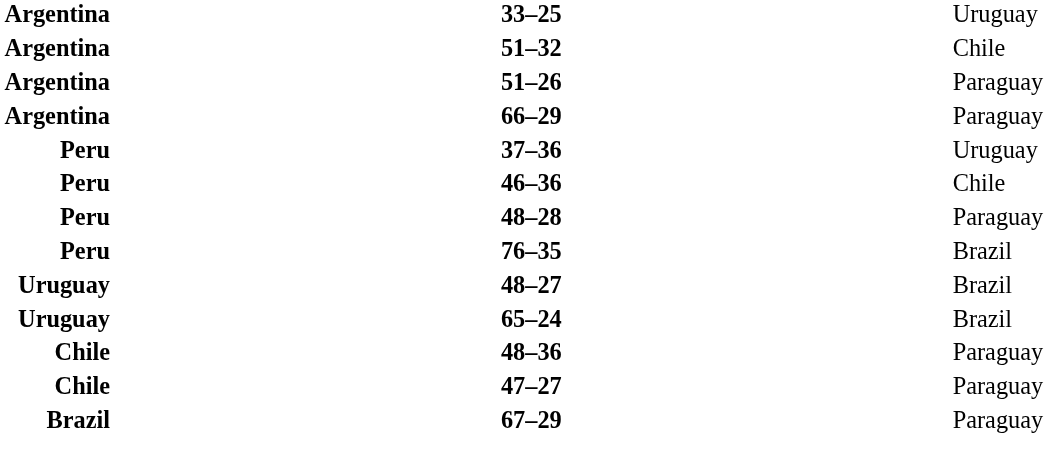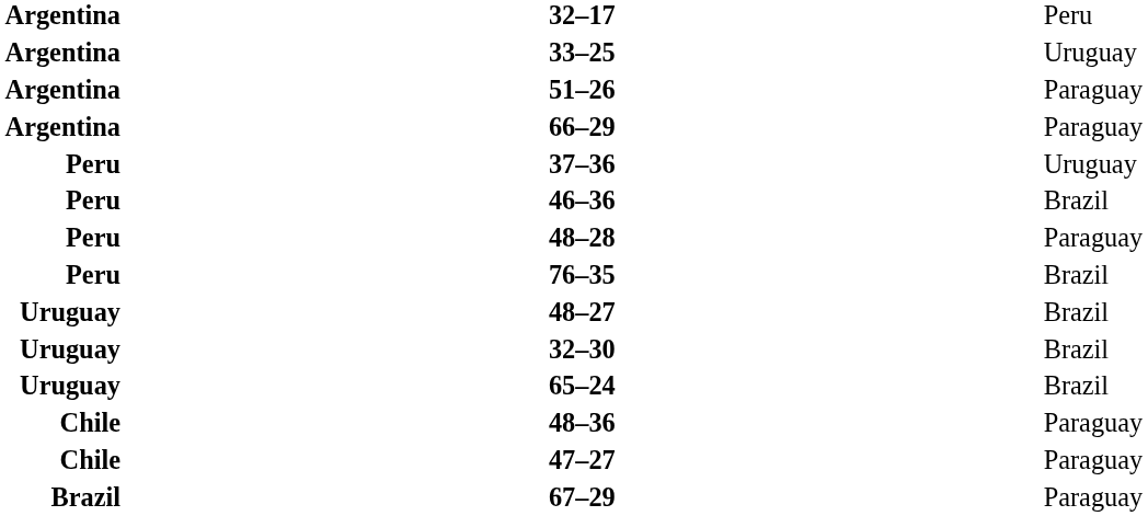+ row: Argentina | 32–17 | Peru
- row: Argentina | 51–32 | Chile
46–36 | column 3: Chile -> Brazil
+ row: Uruguay | 32–30 | Brazil
